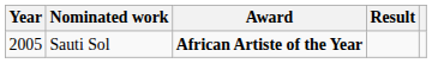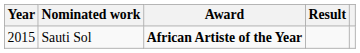Sauti Sol | Year: 2005 -> 2015
